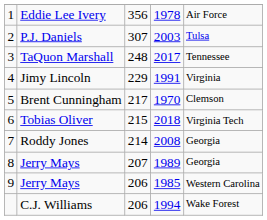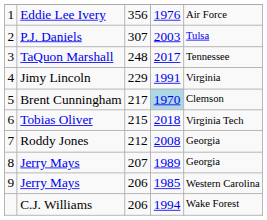Eddie Lee Ivery | column 4: 1978 -> 1976
Brent Cunningham | column 4: no background -> lightblue background
Roddy Jones | column 3: 214 -> 212
